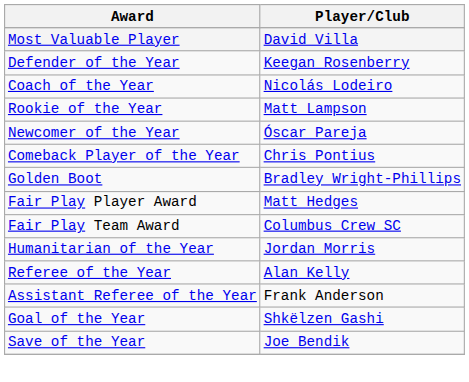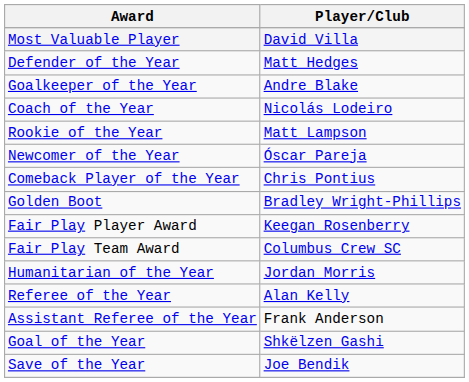Defender of the Year | Player/Club: Keegan Rosenberry -> Matt Hedges
+ row: Goalkeeper of the Year | Andre Blake
Fair Play Player Award | Player/Club: Matt Hedges -> Keegan Rosenberry
